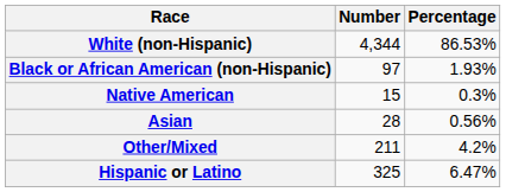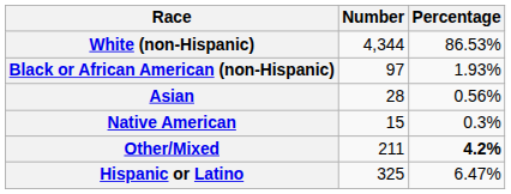rows swapped: Native American <-> Asian
Other/Mixed | Percentage: normal -> bold
